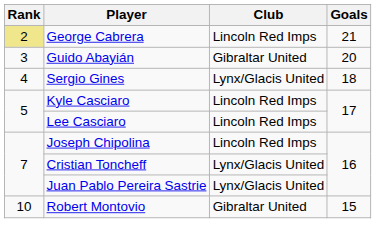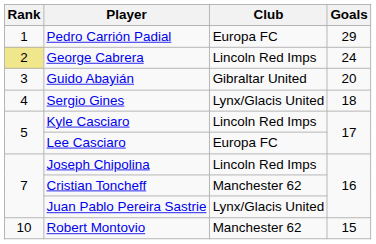+ row: 1 | Pedro Carrión Padial | Europa FC | 29
George Cabrera | Goals: 21 -> 24
Lee Casciaro | Club: Lincoln Red Imps -> Europa FC
Cristian Toncheff | Club: Lynx/Glacis United -> Manchester 62
Robert Montovio | Club: Gibraltar United -> Manchester 62
